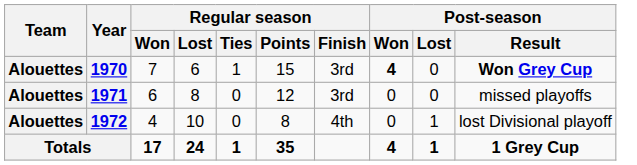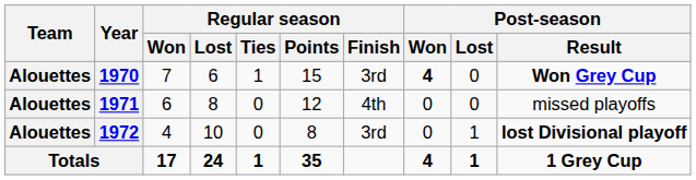1971 | Regular season / Finish: 3rd -> 4th
1972 | Regular season / Finish: 4th -> 3rd
1972 | Post-season / Result: normal -> bold
